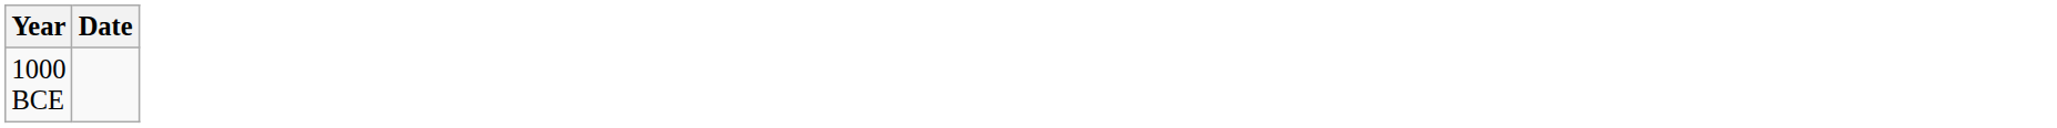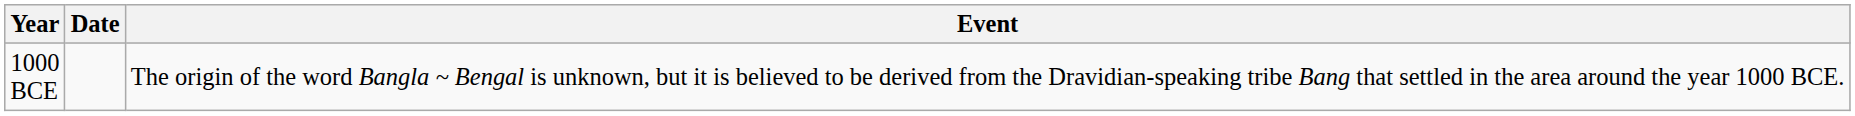+ column: Event | The origin of the word Bangla ~ Bengal is unknown, but it is believed to be derived from the Dravidian-speaking tribe Bang that settled in the area around the year 1000 BCE.
